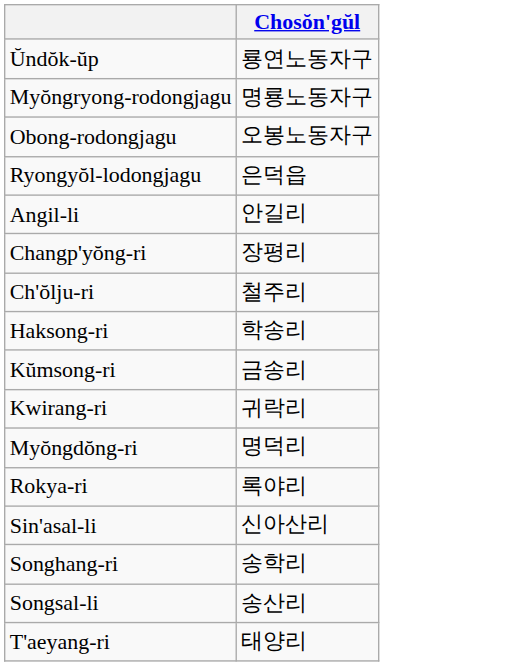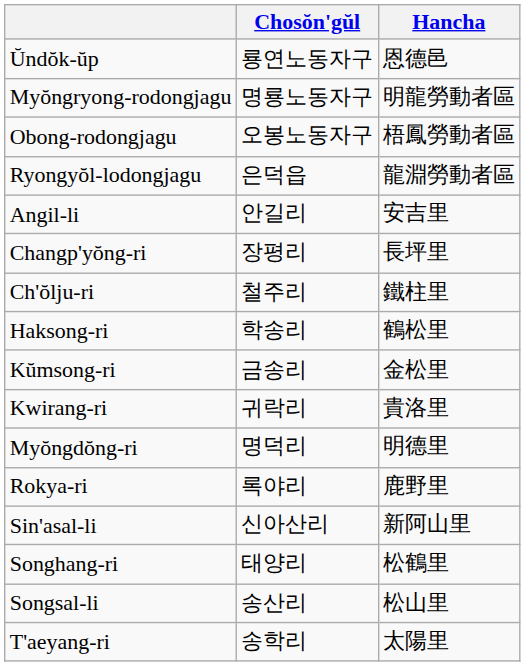+ column: Hancha | 恩德邑 | 明龍勞動者區 | 梧鳳勞動者區 | 龍淵勞動者區 | 安吉里 | 長坪里 | 鐵柱里 | 鶴松里 | 金松里 | 貴洛里 | 明德里 | 鹿野里 | 新阿山里 | 松鶴里 | 松山里 | 太陽里
Songhang-ri | Chosŏn'gŭl: 송학리 -> 태양리
T'aeyang-ri | Chosŏn'gŭl: 태양리 -> 송학리
